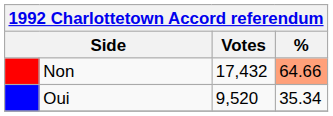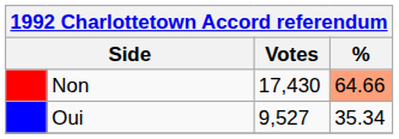Non | Votes: 17,432 -> 17,430
Oui | Votes: 9,520 -> 9,527
